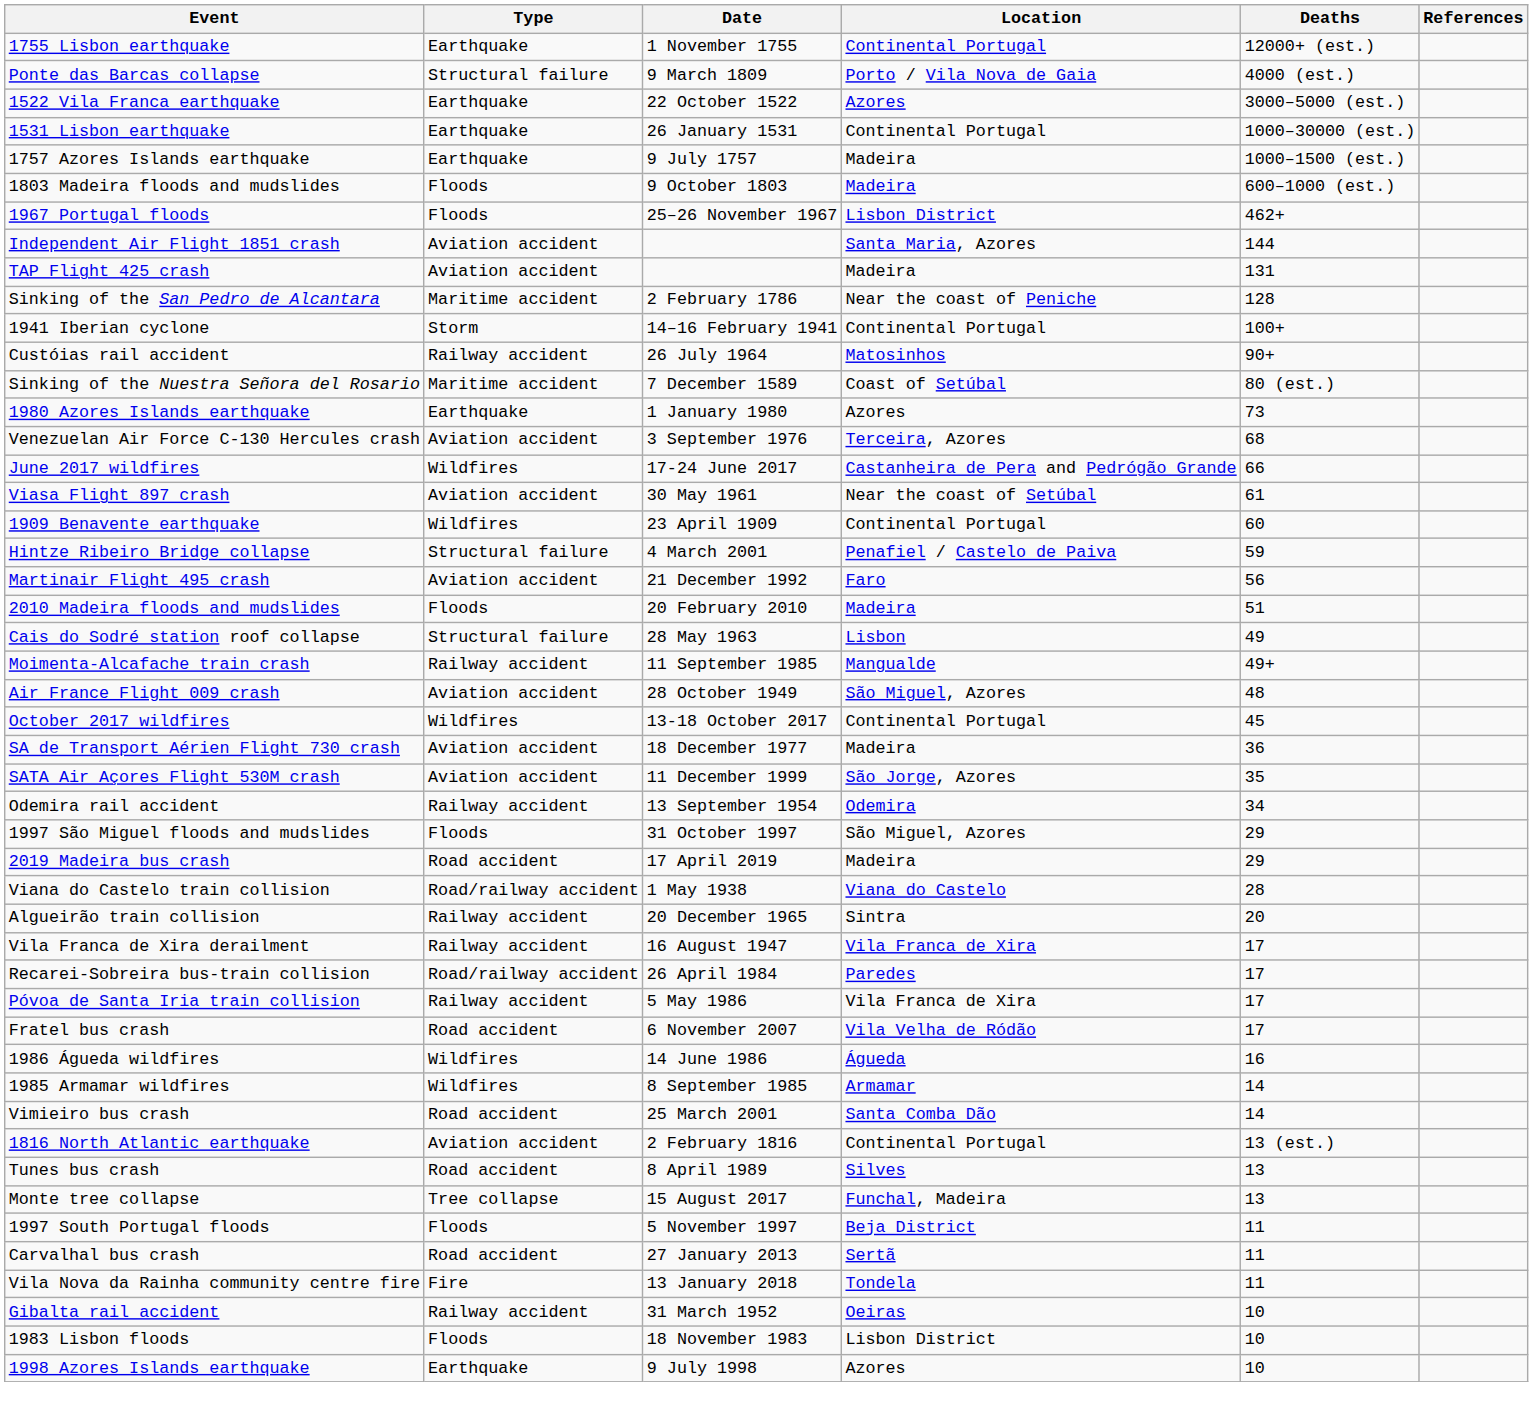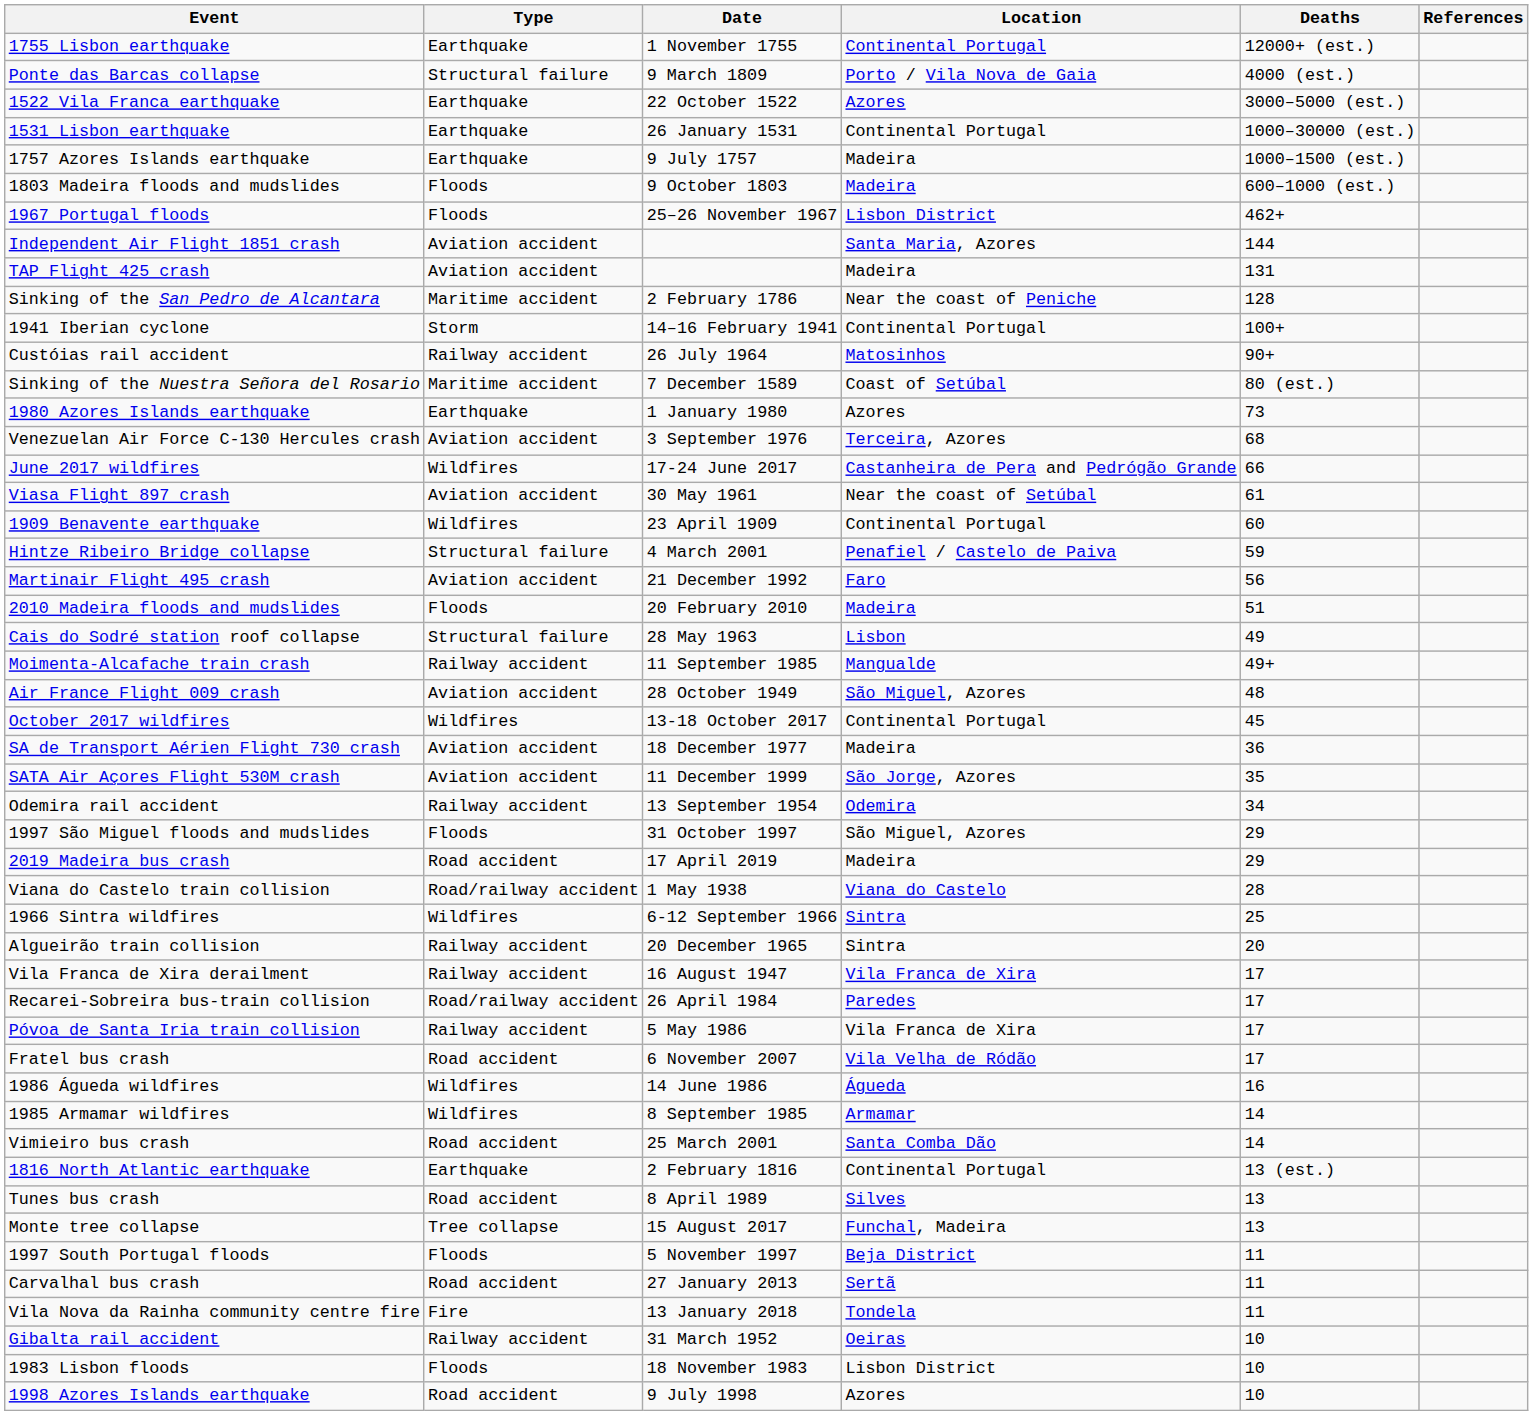+ row: 1966 Sintra wildfires | Wildfires | 6-12 September 1966 | Sintra | 25
1816 North Atlantic earthquake | Type: Aviation accident -> Earthquake
1998 Azores Islands earthquake | Type: Earthquake -> Road accident
